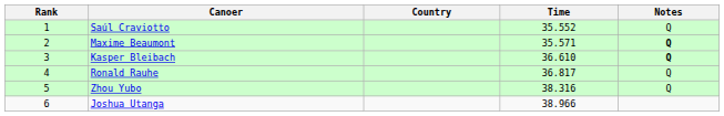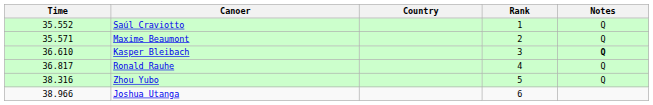columns swapped: Rank <-> Time
Maxime Beaumont | Notes: bold -> normal
